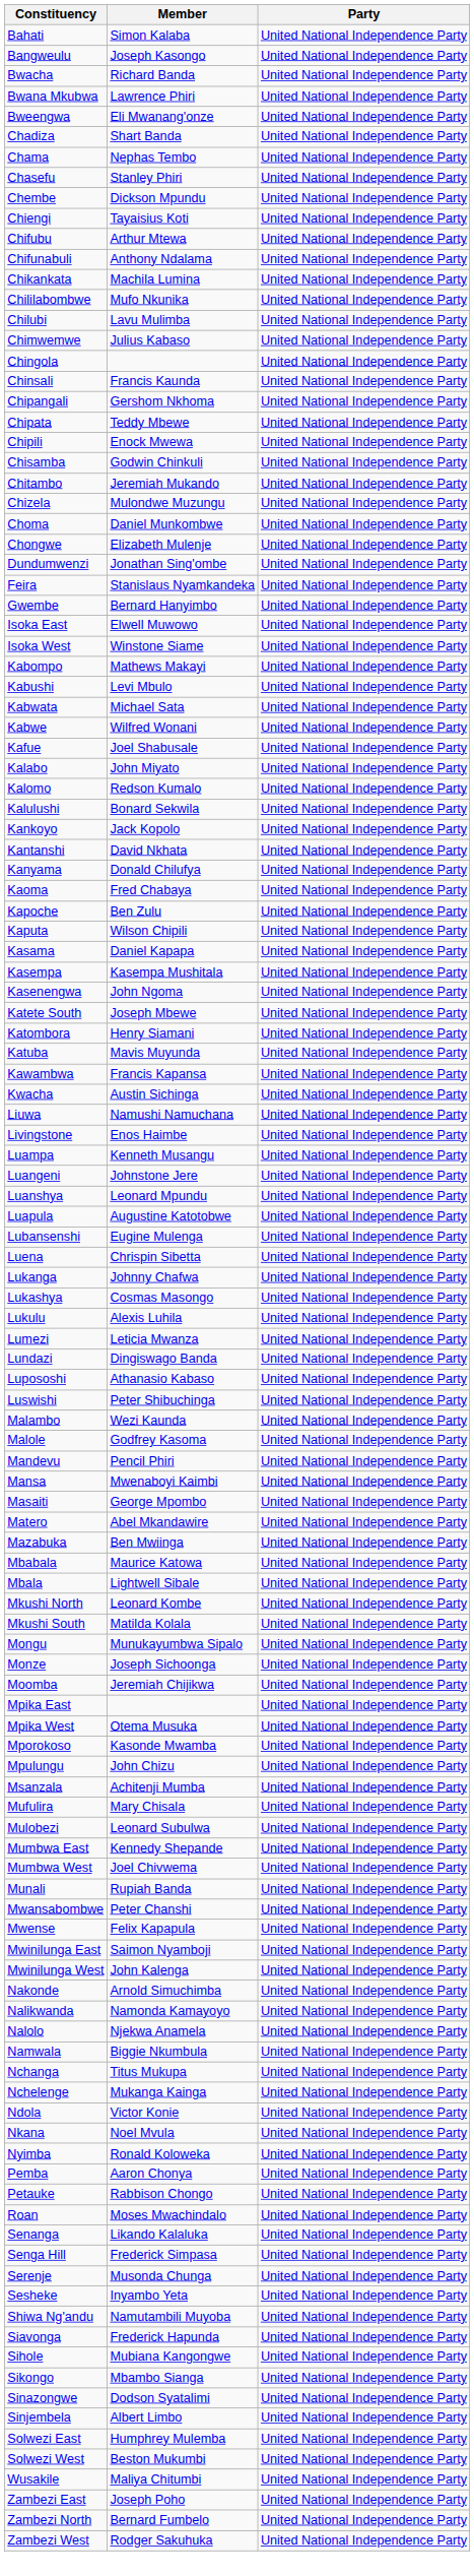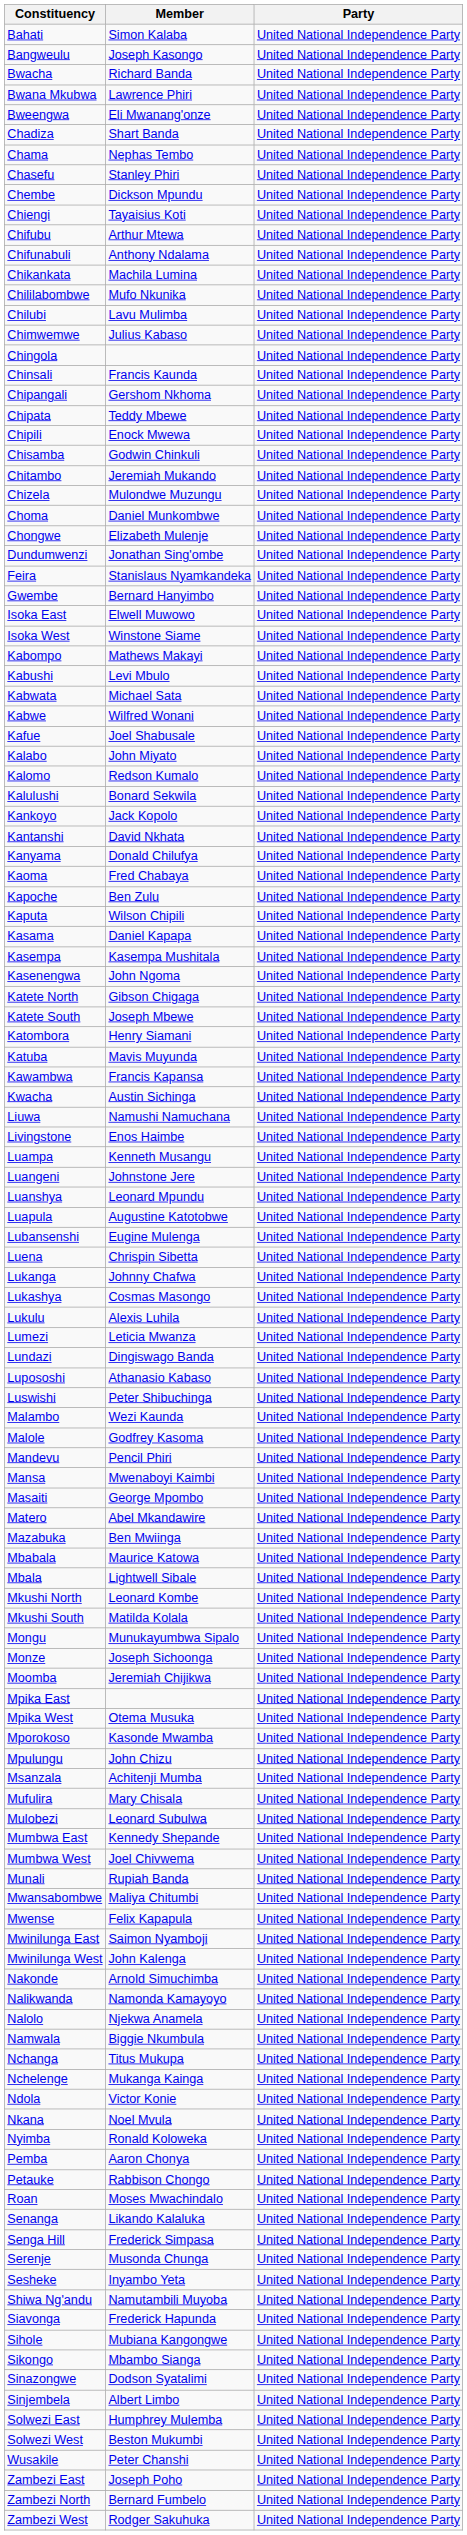+ row: Katete North | Gibson Chigaga | United National Independence Party
Mwansabombwe | Member: Peter Chanshi -> Maliya Chitumbi
Wusakile | Member: Maliya Chitumbi -> Peter Chanshi
